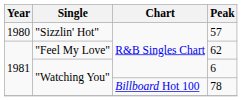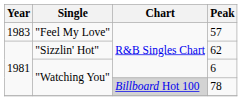57 | Year: 1980 -> 1983
57 | Single: "Sizzlin' Hot" -> "Feel My Love"
62 | Single: "Feel My Love" -> "Sizzlin' Hot"
78 | Chart: no background -> lightgrey background
